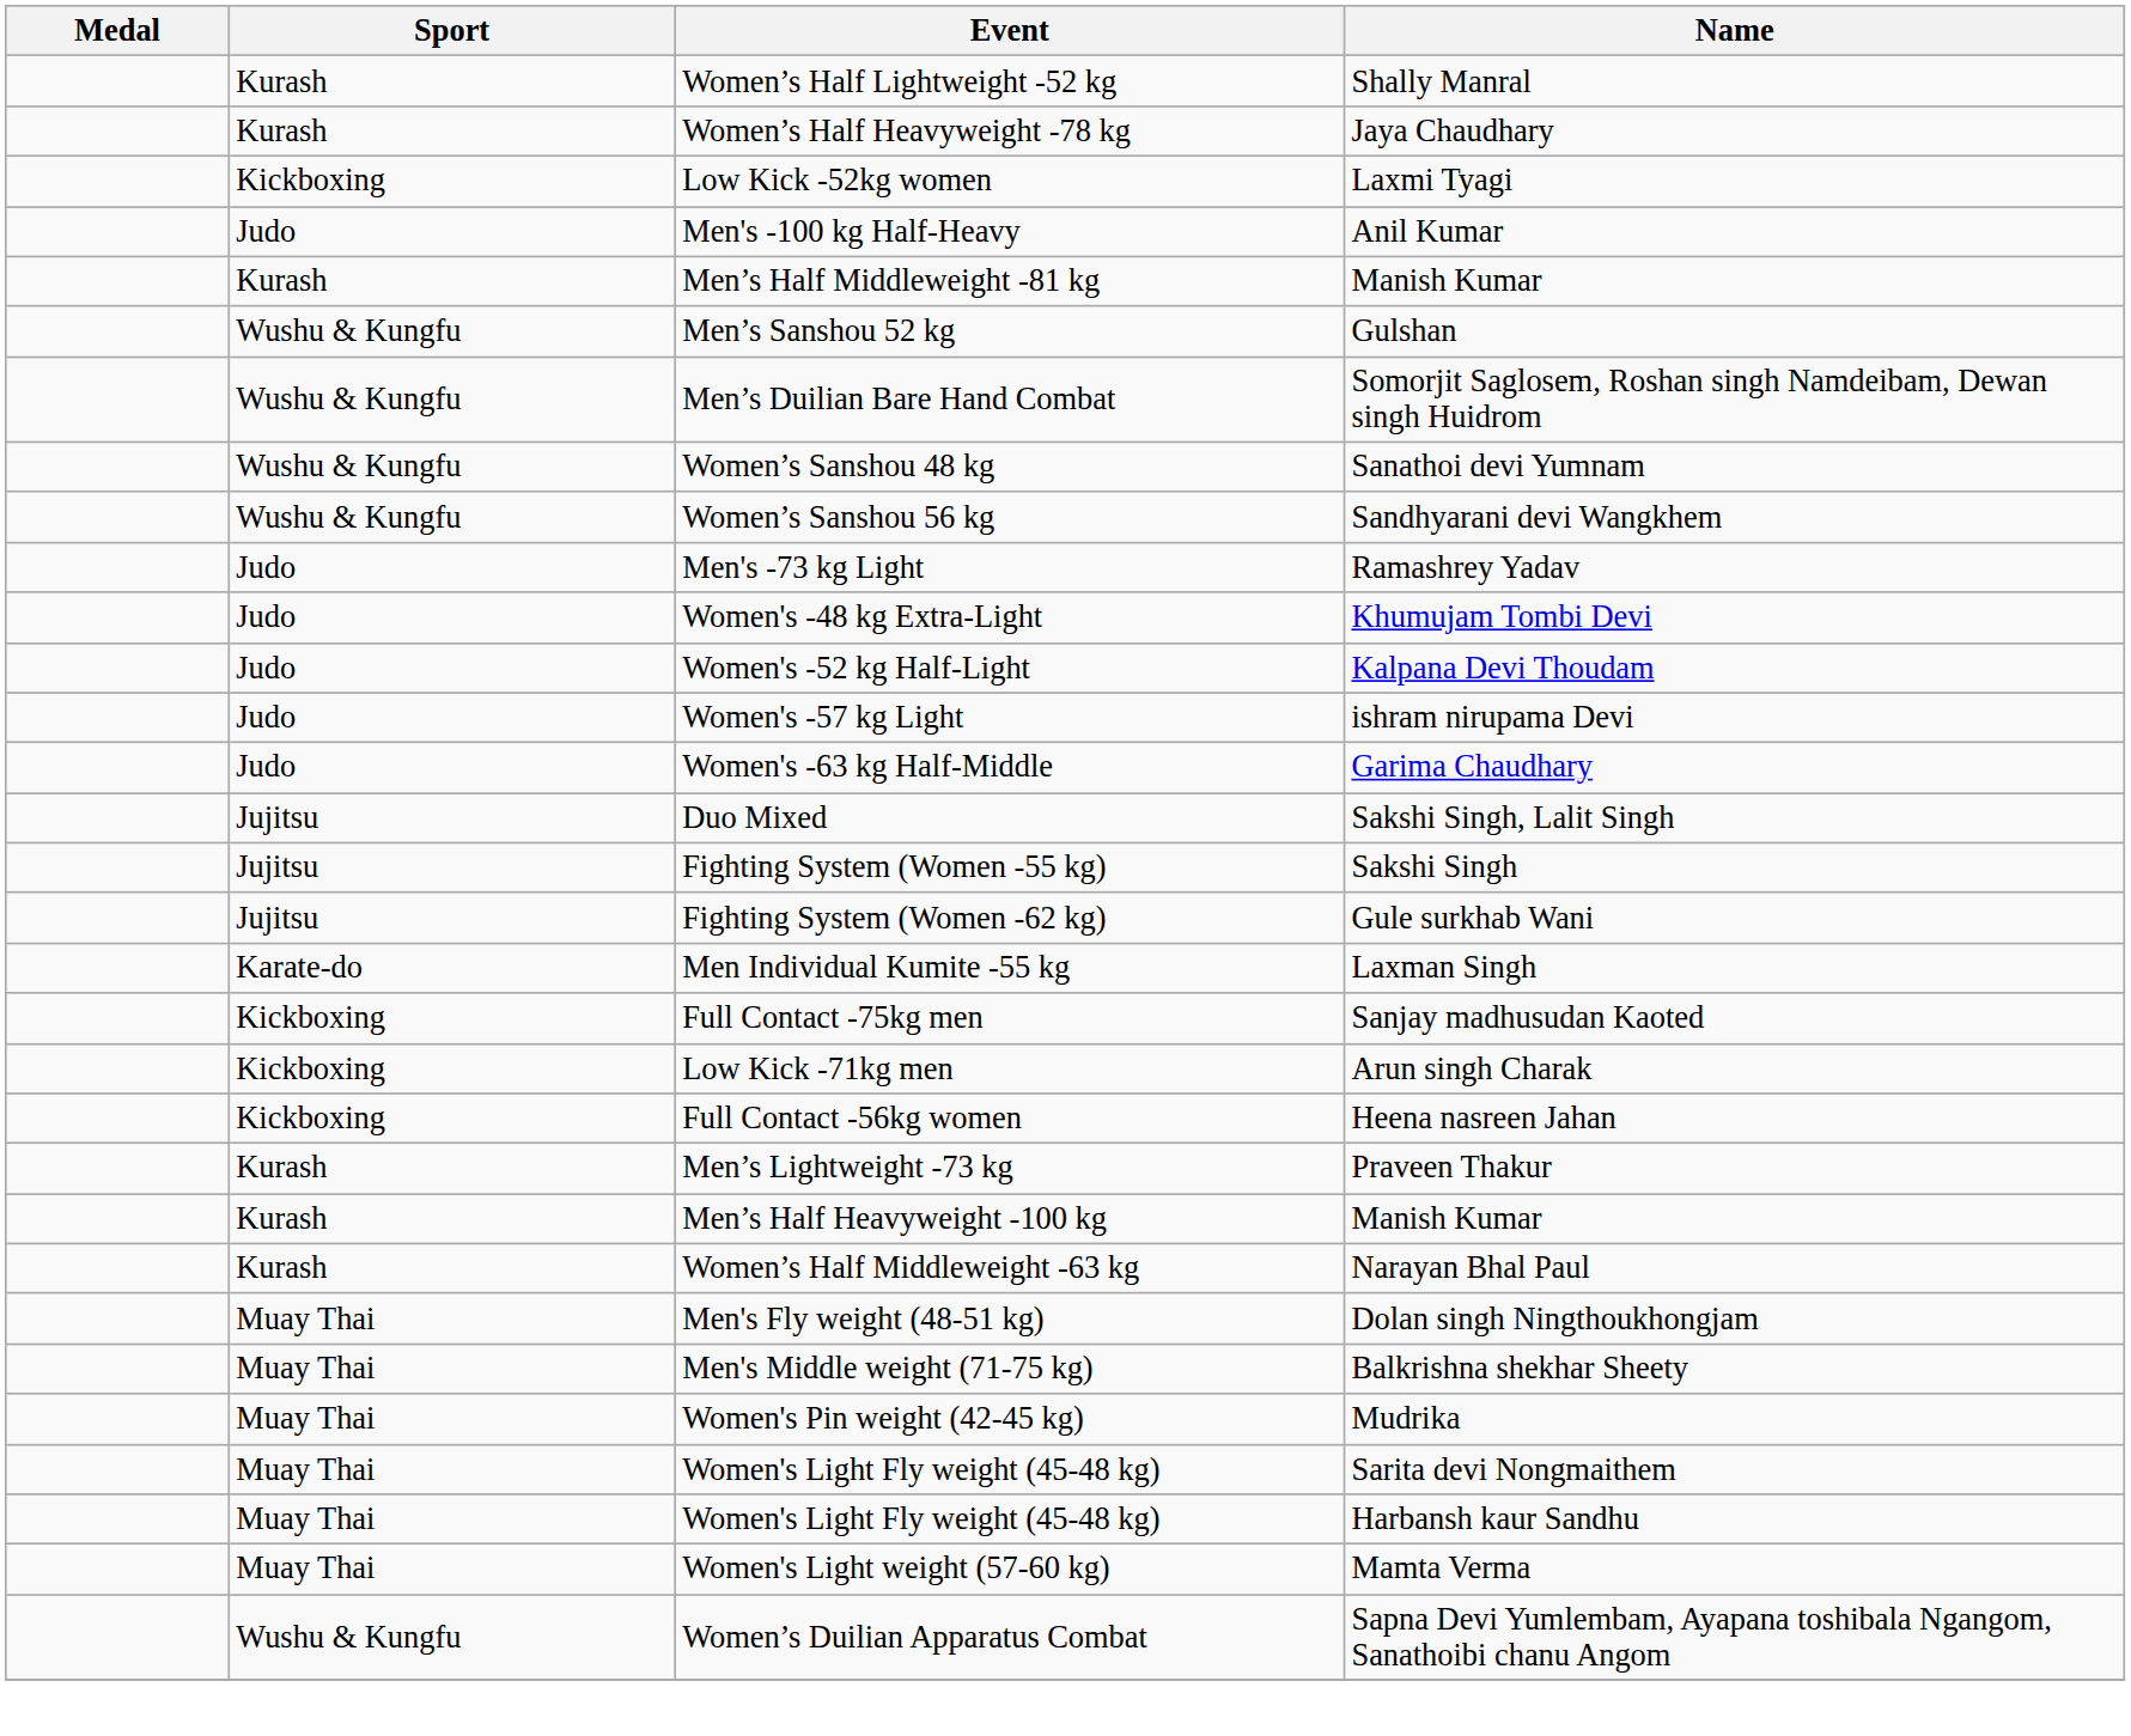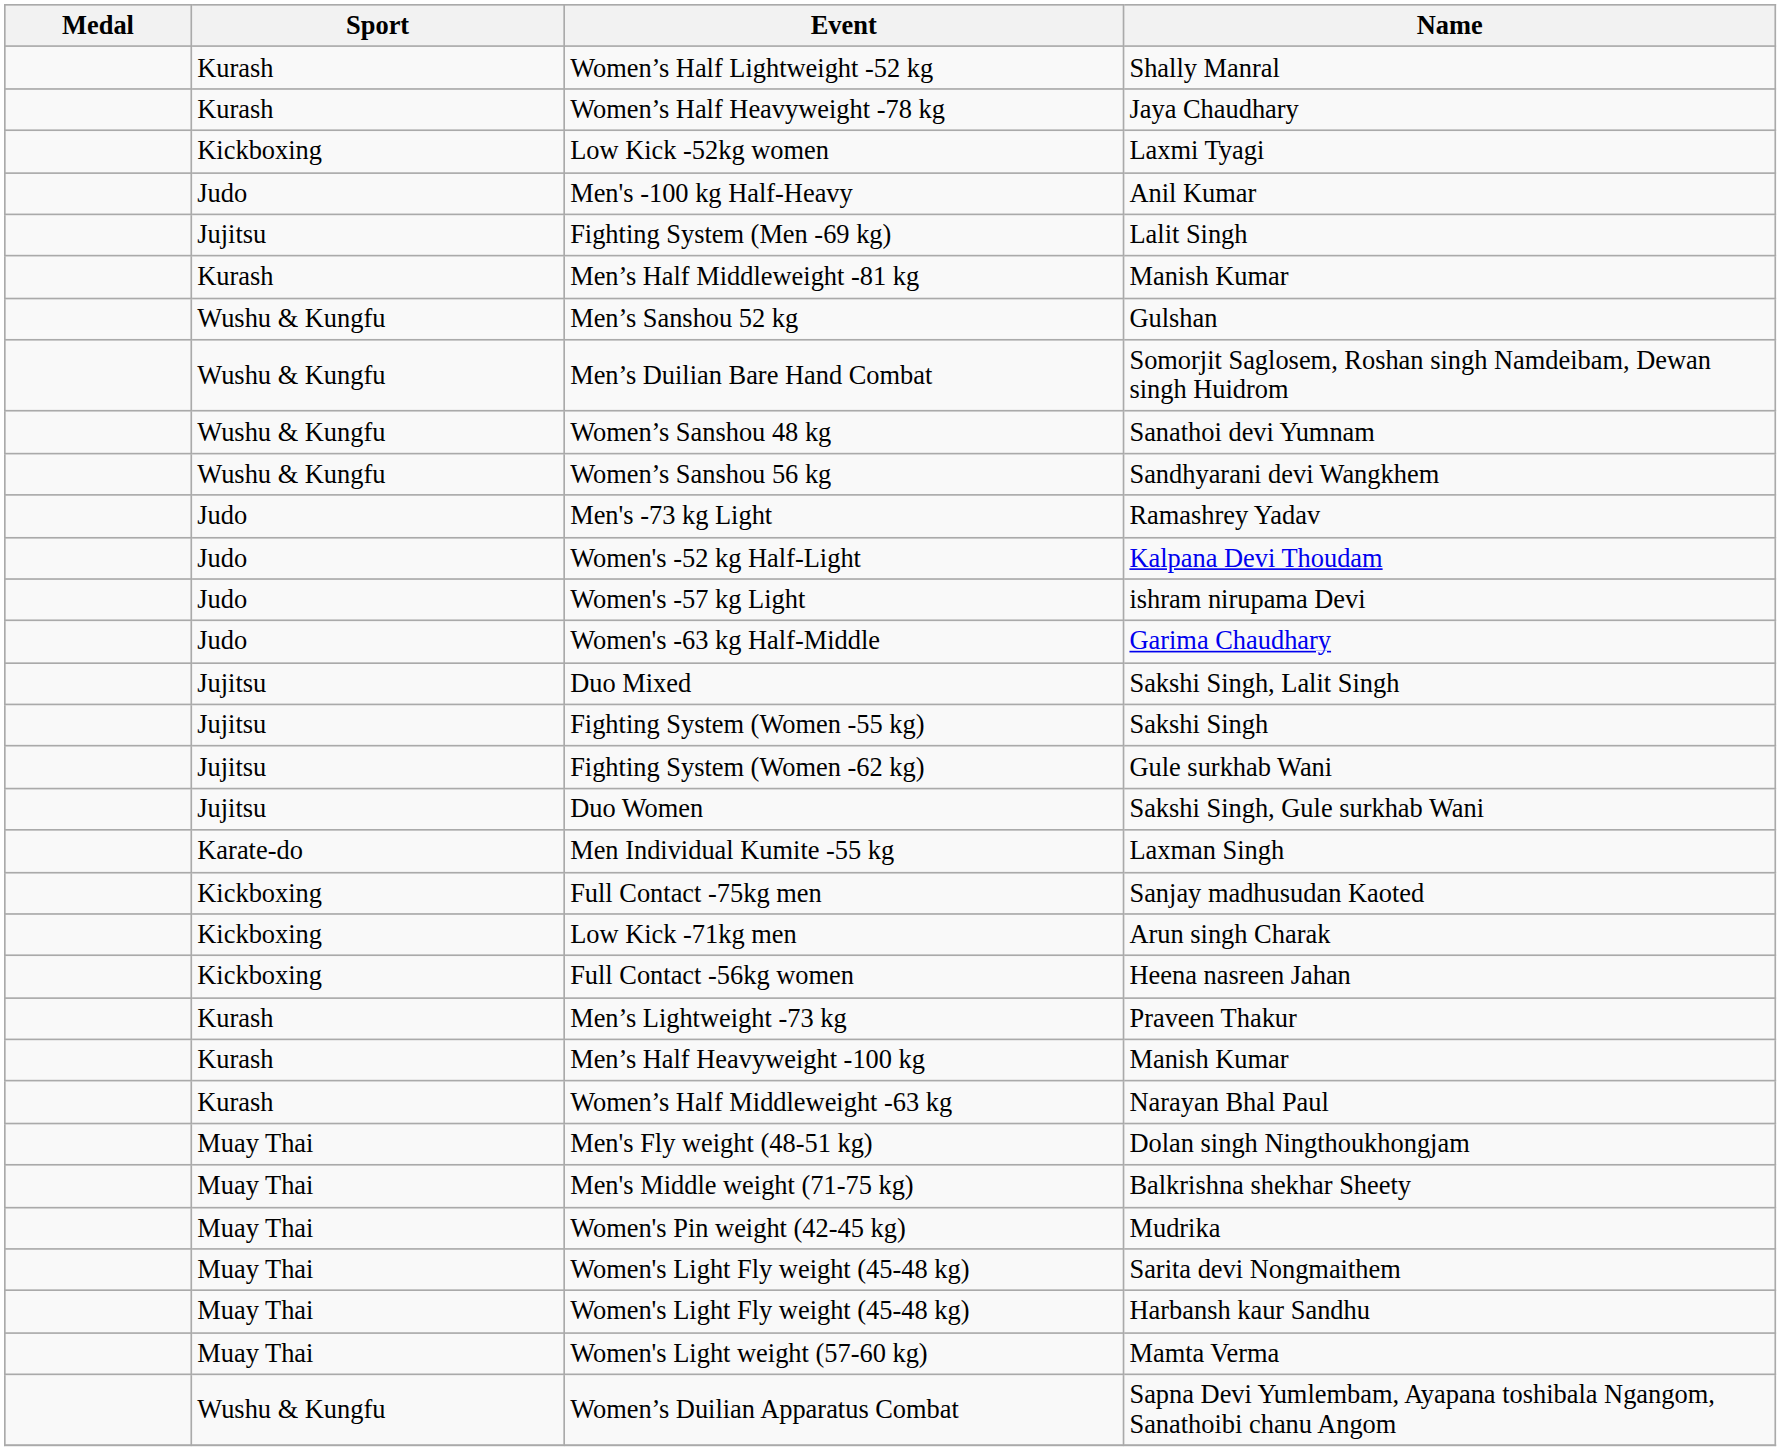+ row: Jujitsu | Fighting System (Men -69 kg) | Lalit Singh
- row: Judo | Women's -48 kg Extra-Light | Khumujam Tombi Devi
+ row: Jujitsu | Duo Women | Sakshi Singh, Gule surkhab Wani
